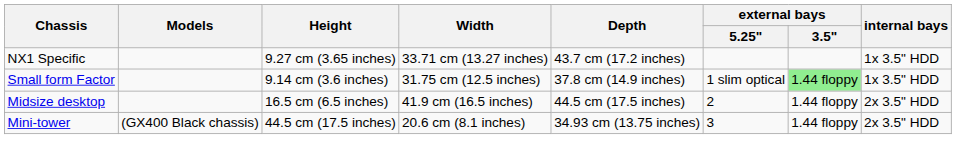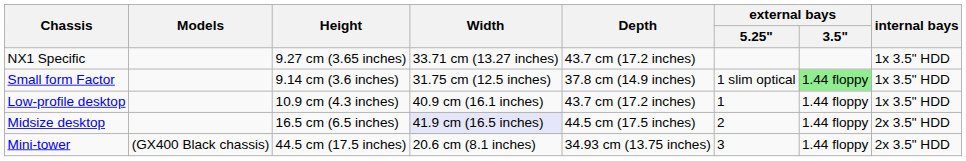+ row: Low-profile desktop | 10.9 cm (4.3 inches) | 40.9 cm (16.1 inches) | 43.7 cm (17.2 inches) | 1 | 1.44 floppy | 1x 3.5" HDD
Midsize desktop | Width: no background -> lavender background
